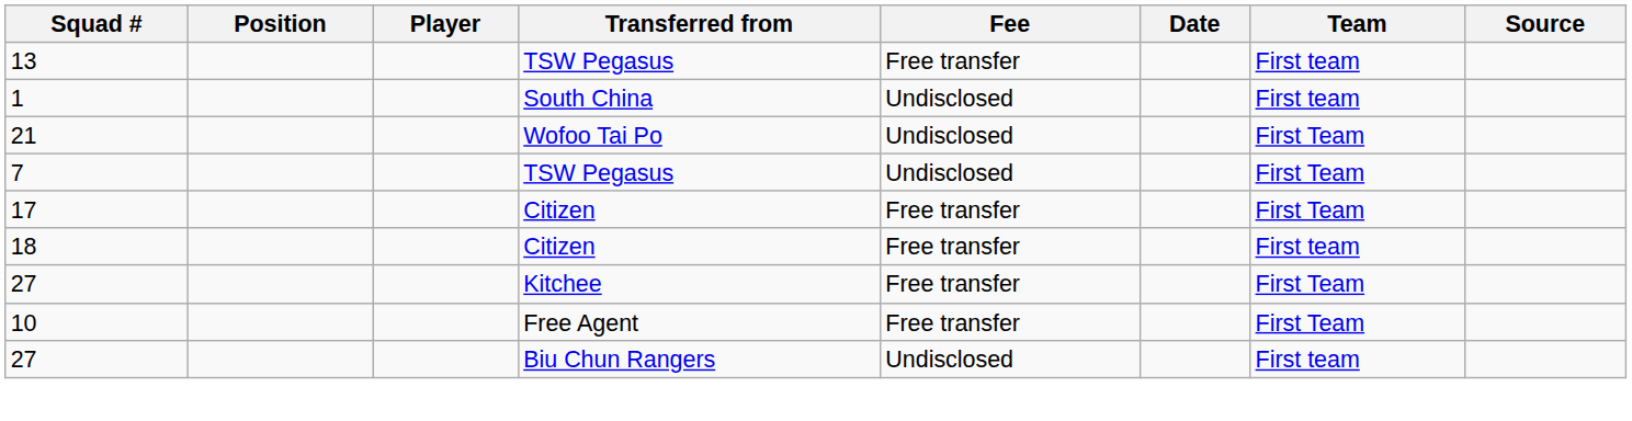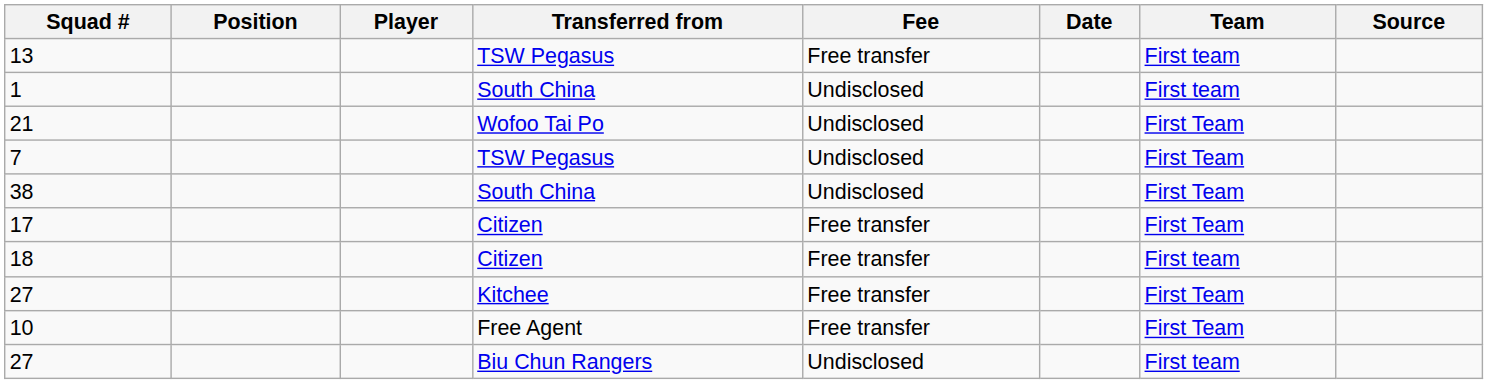+ row: 38 | South China | Undisclosed | First Team
